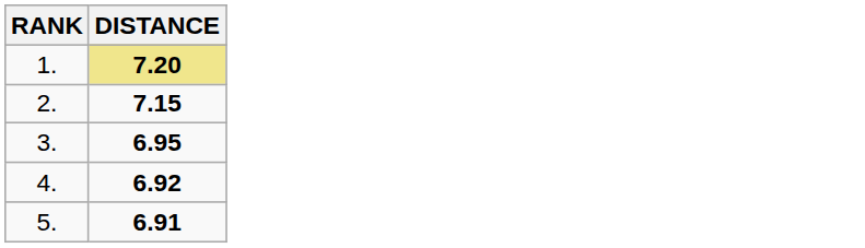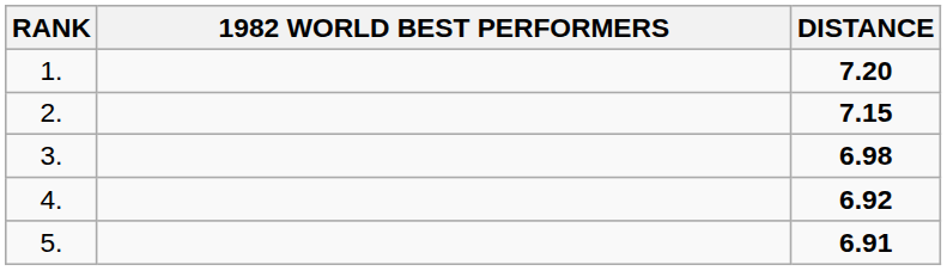+ column: 1982 WORLD BEST PERFORMERS
1. | DISTANCE: khaki background -> no background
3. | DISTANCE: 6.95 -> 6.98
